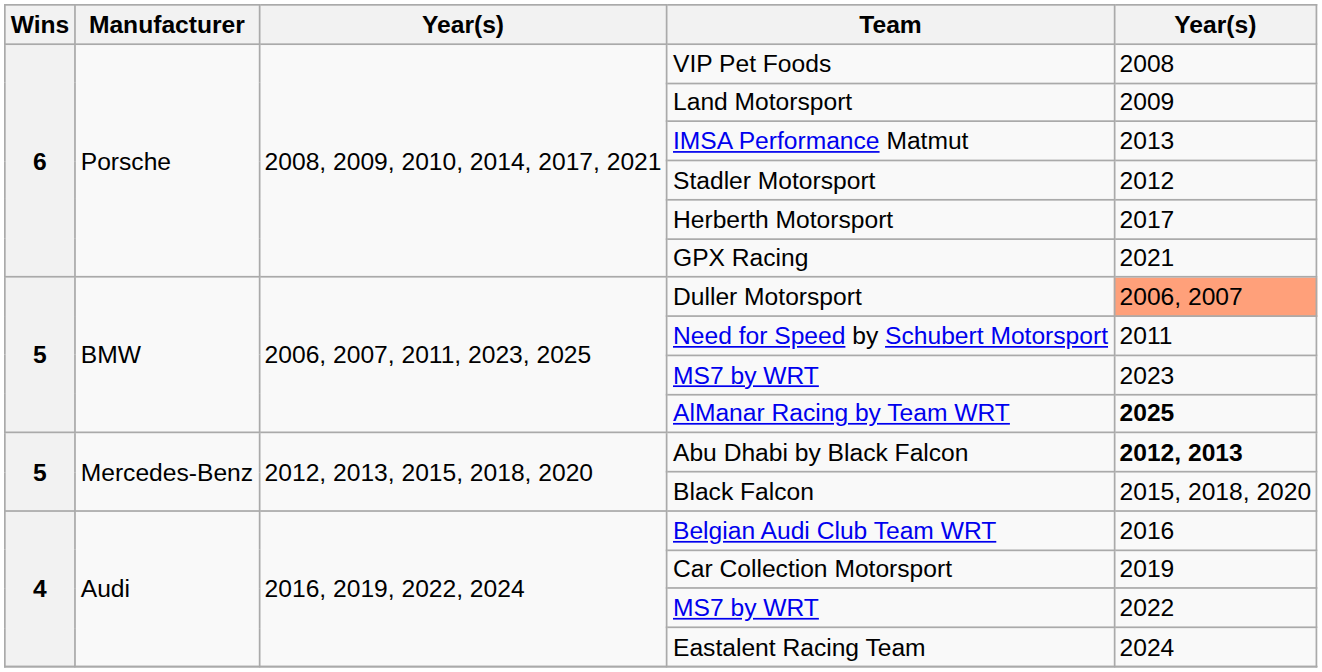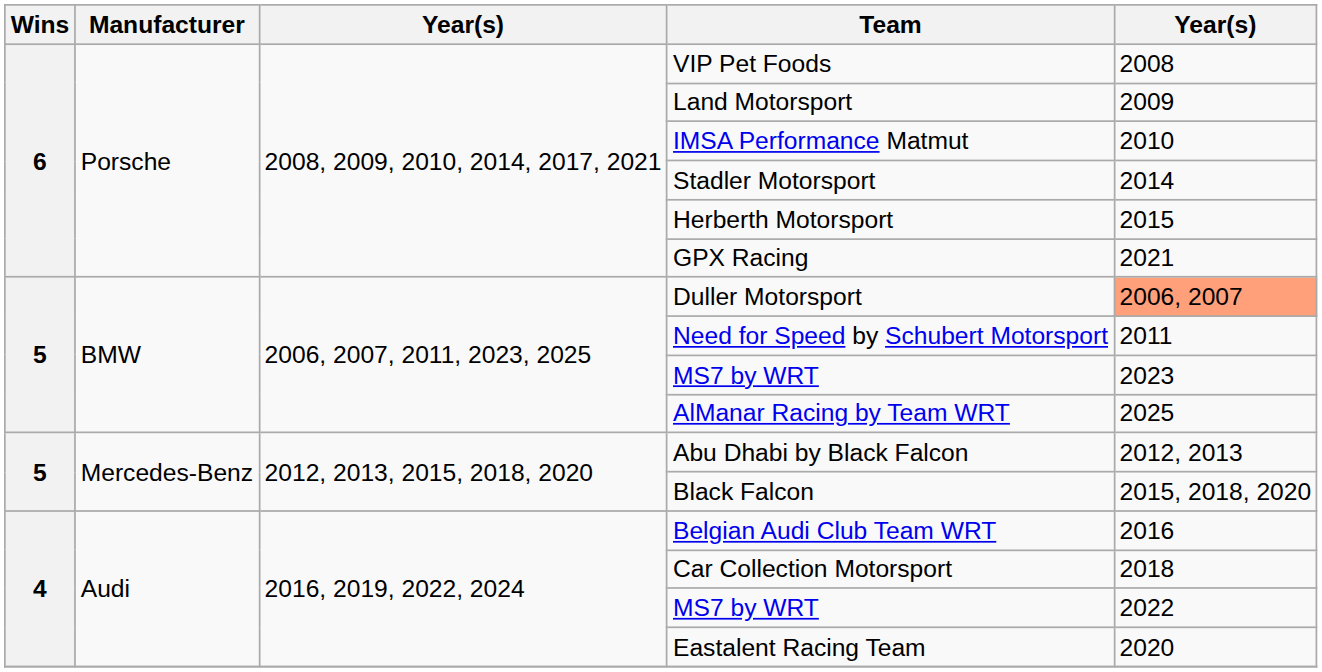IMSA Performance Matmut | column 5: 2013 -> 2010
Stadler Motorsport | column 5: 2012 -> 2014
Herberth Motorsport | column 5: 2017 -> 2015
AlManar Racing by Team WRT | column 5: bold -> normal
Abu Dhabi by Black Falcon | column 5: bold -> normal
Car Collection Motorsport | column 5: 2019 -> 2018
Eastalent Racing Team | column 5: 2024 -> 2020
